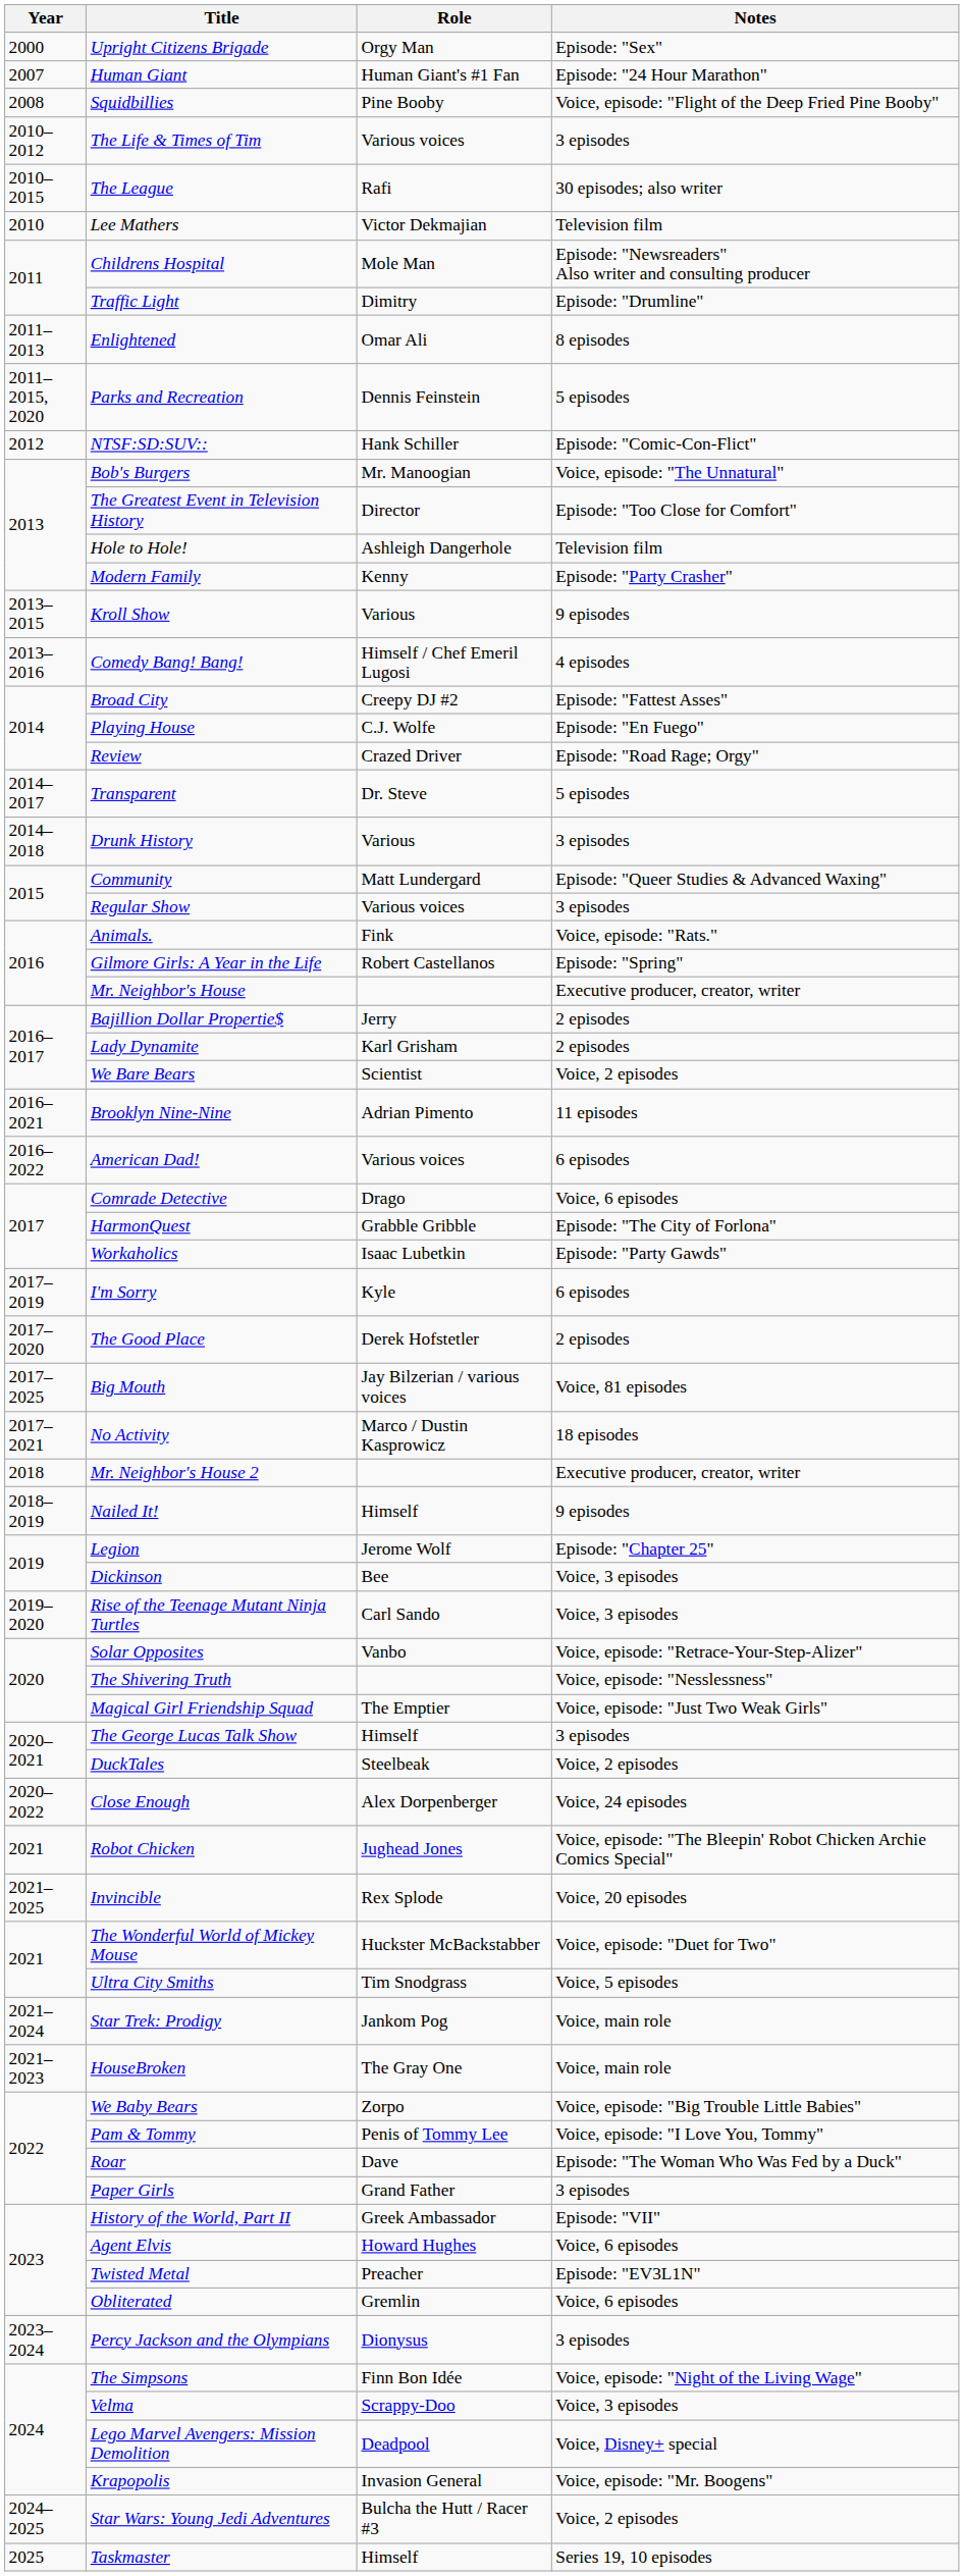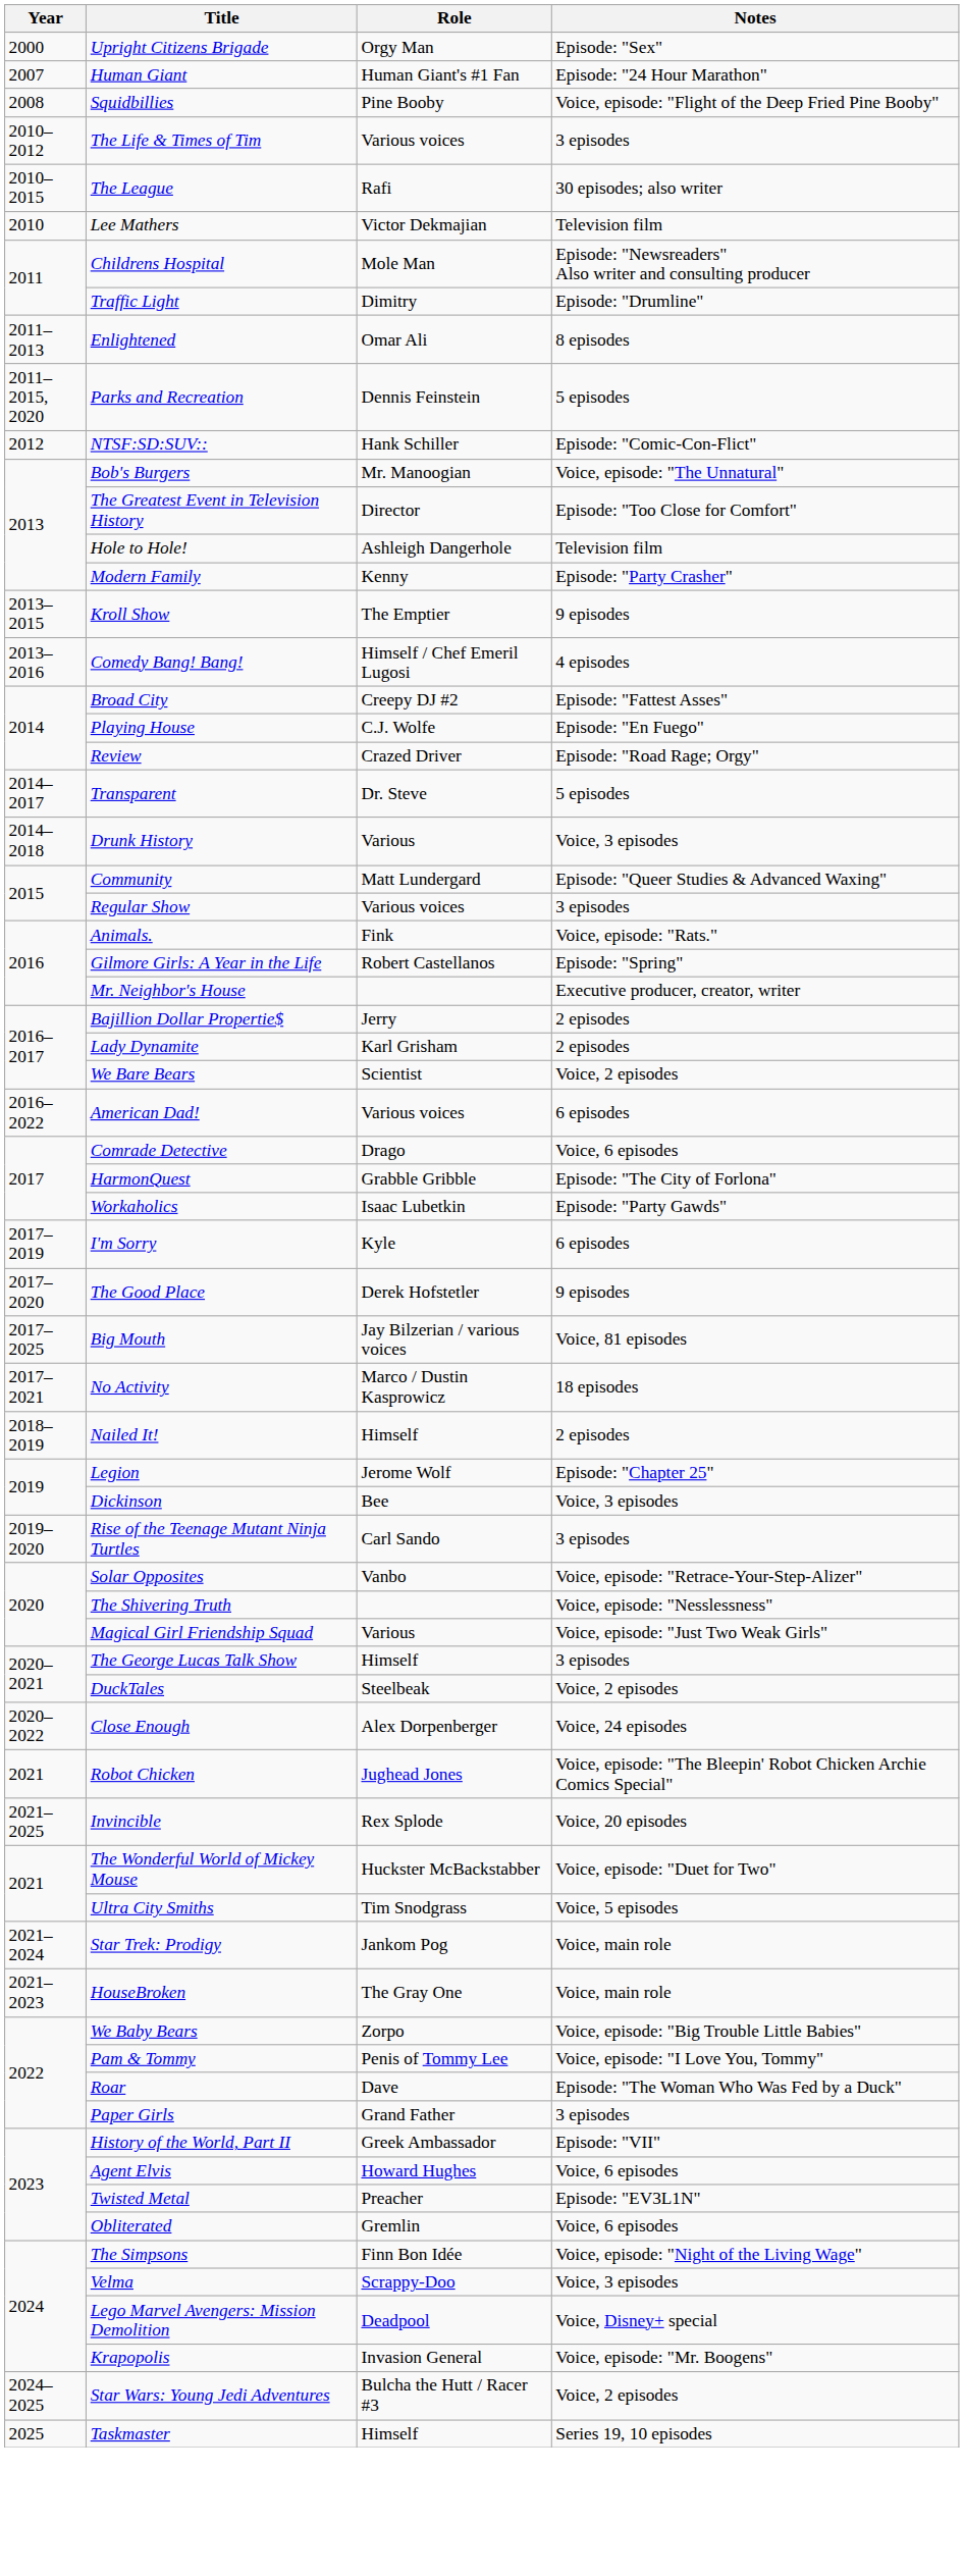Kroll Show | Role: Various -> The Emptier
Drunk History | Notes: 3 episodes -> Voice, 3 episodes
- row: 2016–2021 | Brooklyn Nine-Nine | Adrian Pimento | 11 episodes
The Good Place | Notes: 2 episodes -> 9 episodes
- row: 2018 | Mr. Neighbor's House 2 | Executive producer, creator, writer
Nailed It! | Notes: 9 episodes -> 2 episodes
Rise of the Teenage Mutant Ninja Turtles | Notes: Voice, 3 episodes -> 3 episodes
Magical Girl Friendship Squad | Role: The Emptier -> Various
- row: 2023–2024 | Percy Jackson and the Olympians | Dionysus | 3 episodes
